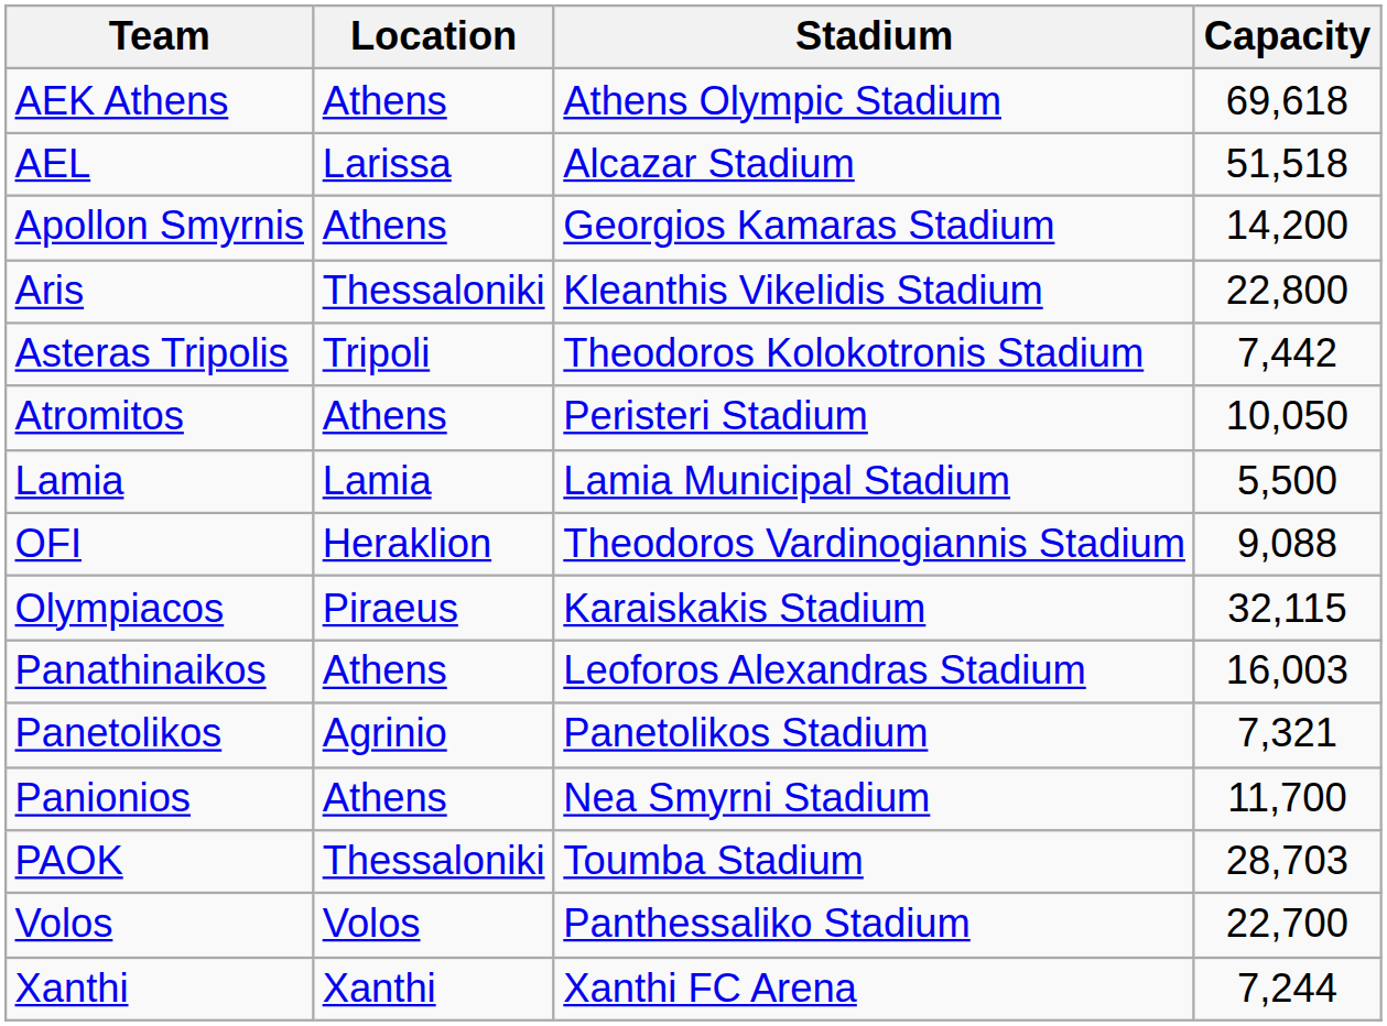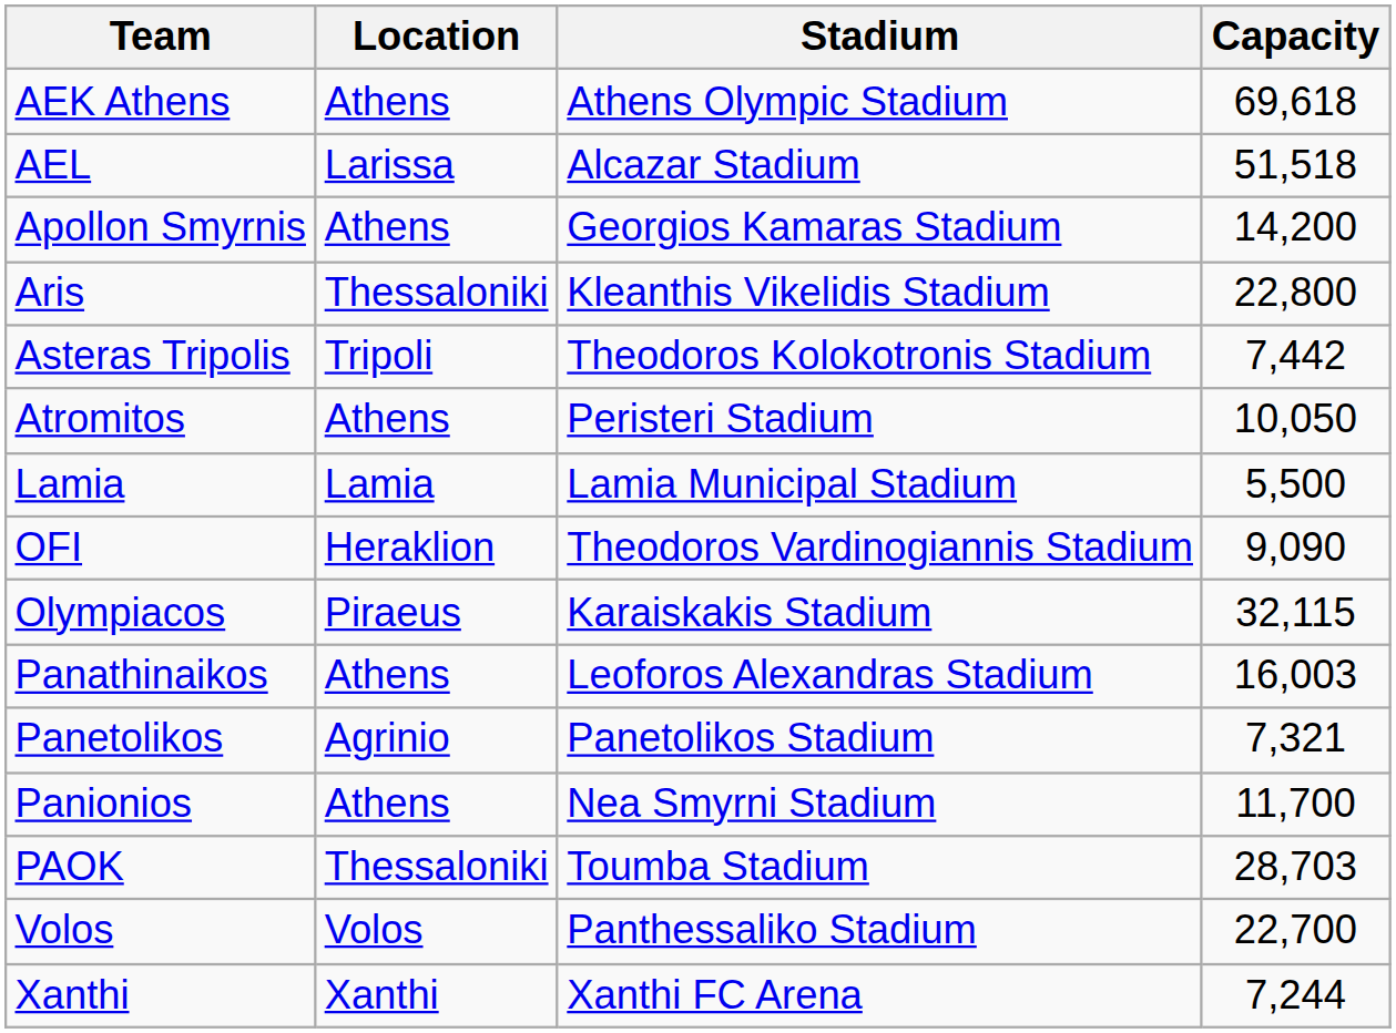OFI | Capacity: 9,088 -> 9,090
